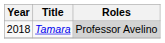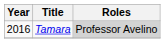Tamara | Year: 2018 -> 2016
